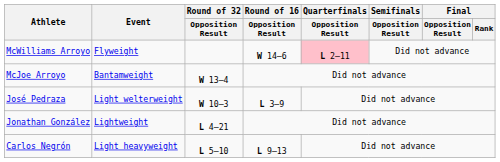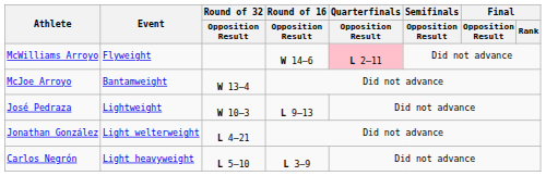José Pedraza | Event: Light welterweight -> Lightweight
José Pedraza | Round of 16 / Opposition Result: L 3–9 -> L 9–13
Jonathan González | Event: Lightweight -> Light welterweight
Carlos Negrón | Round of 16 / Opposition Result: L 9–13 -> L 3–9
